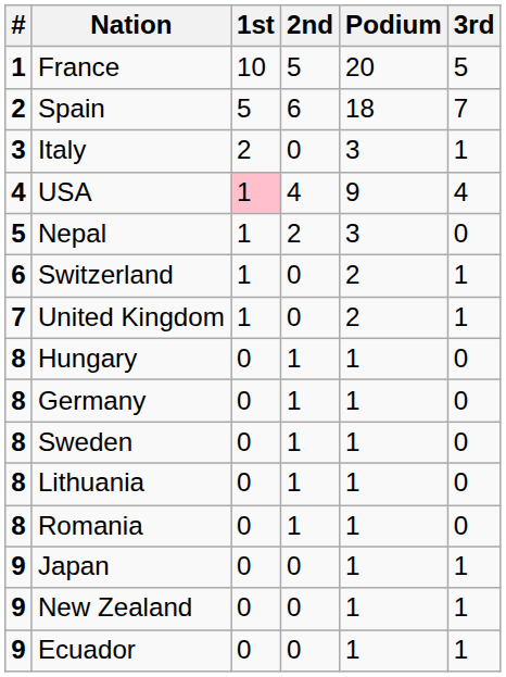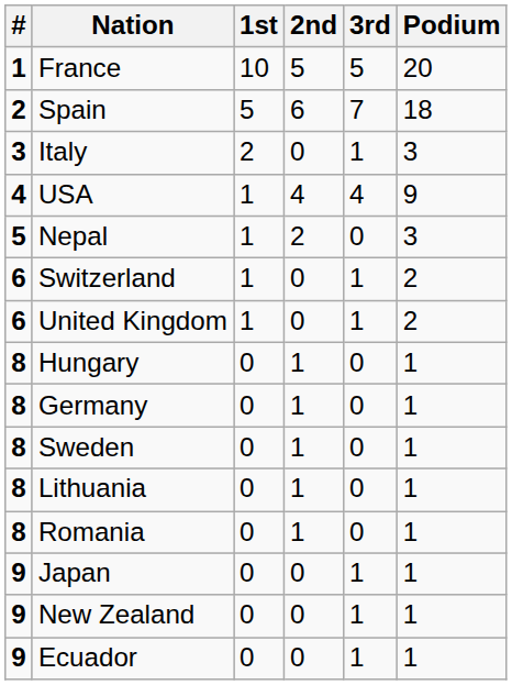columns swapped: 3rd <-> Podium
USA | 1st: pink background -> no background
United Kingdom | #: 7 -> 6
